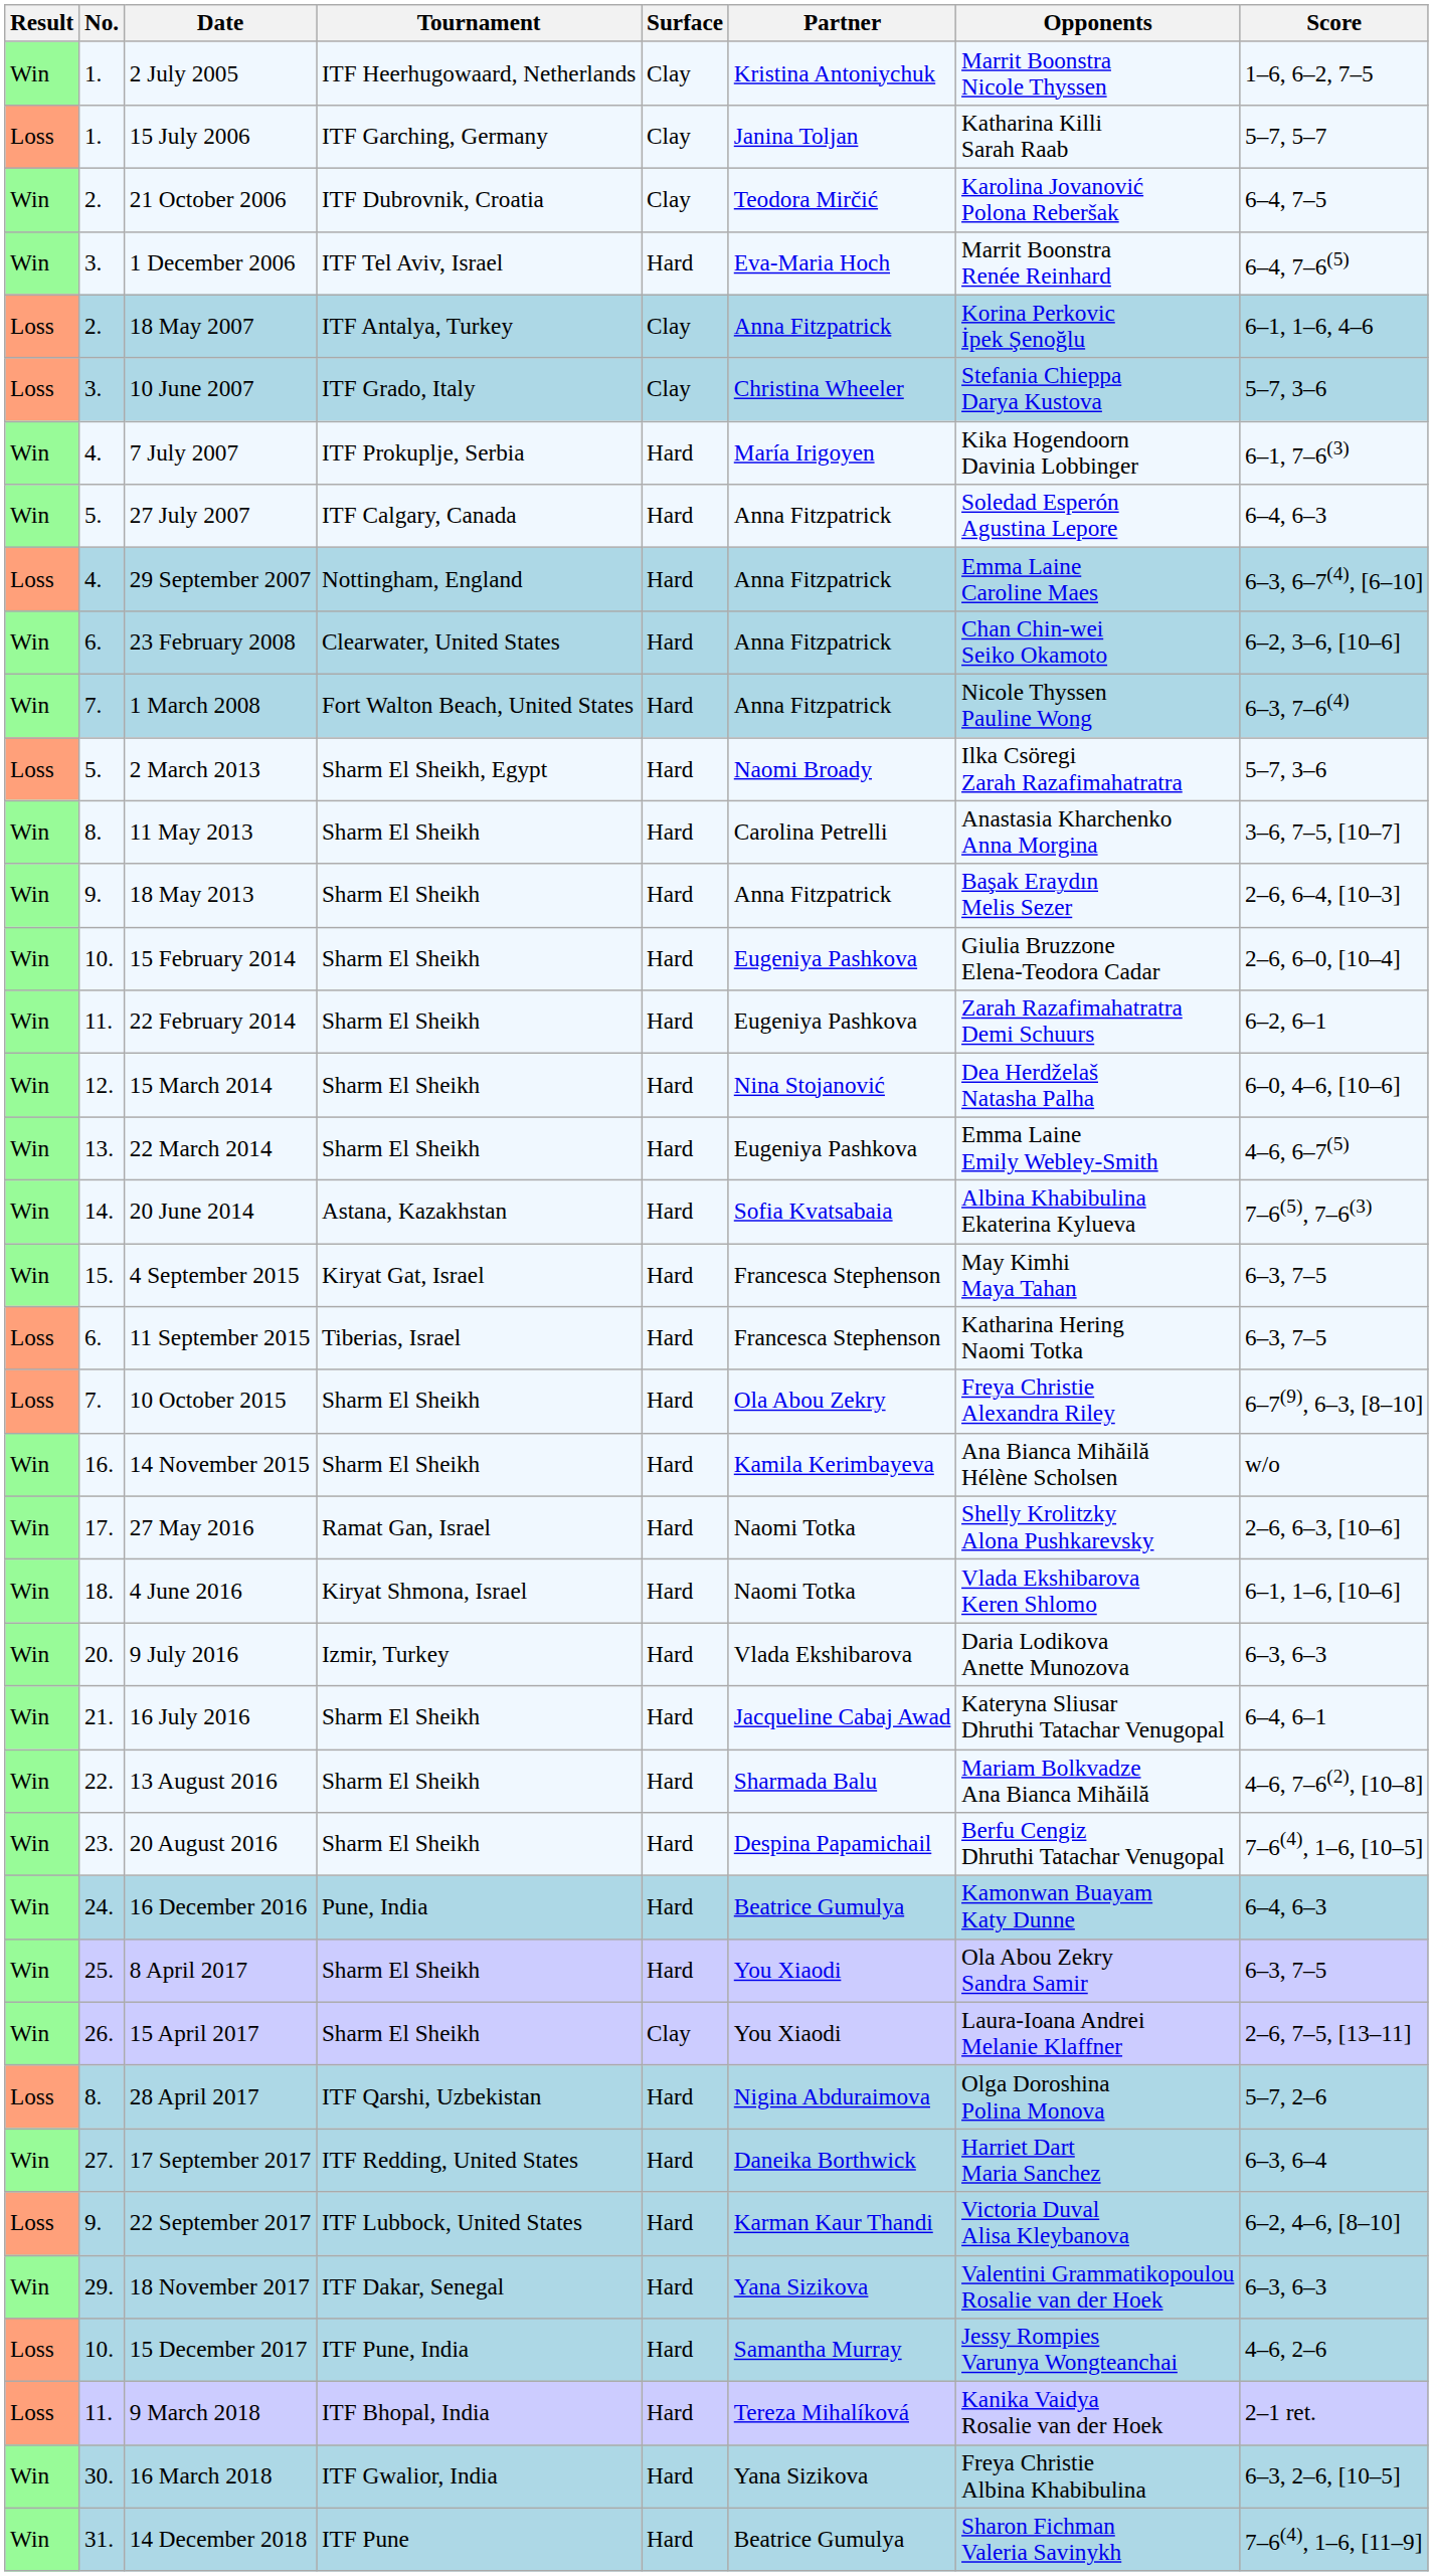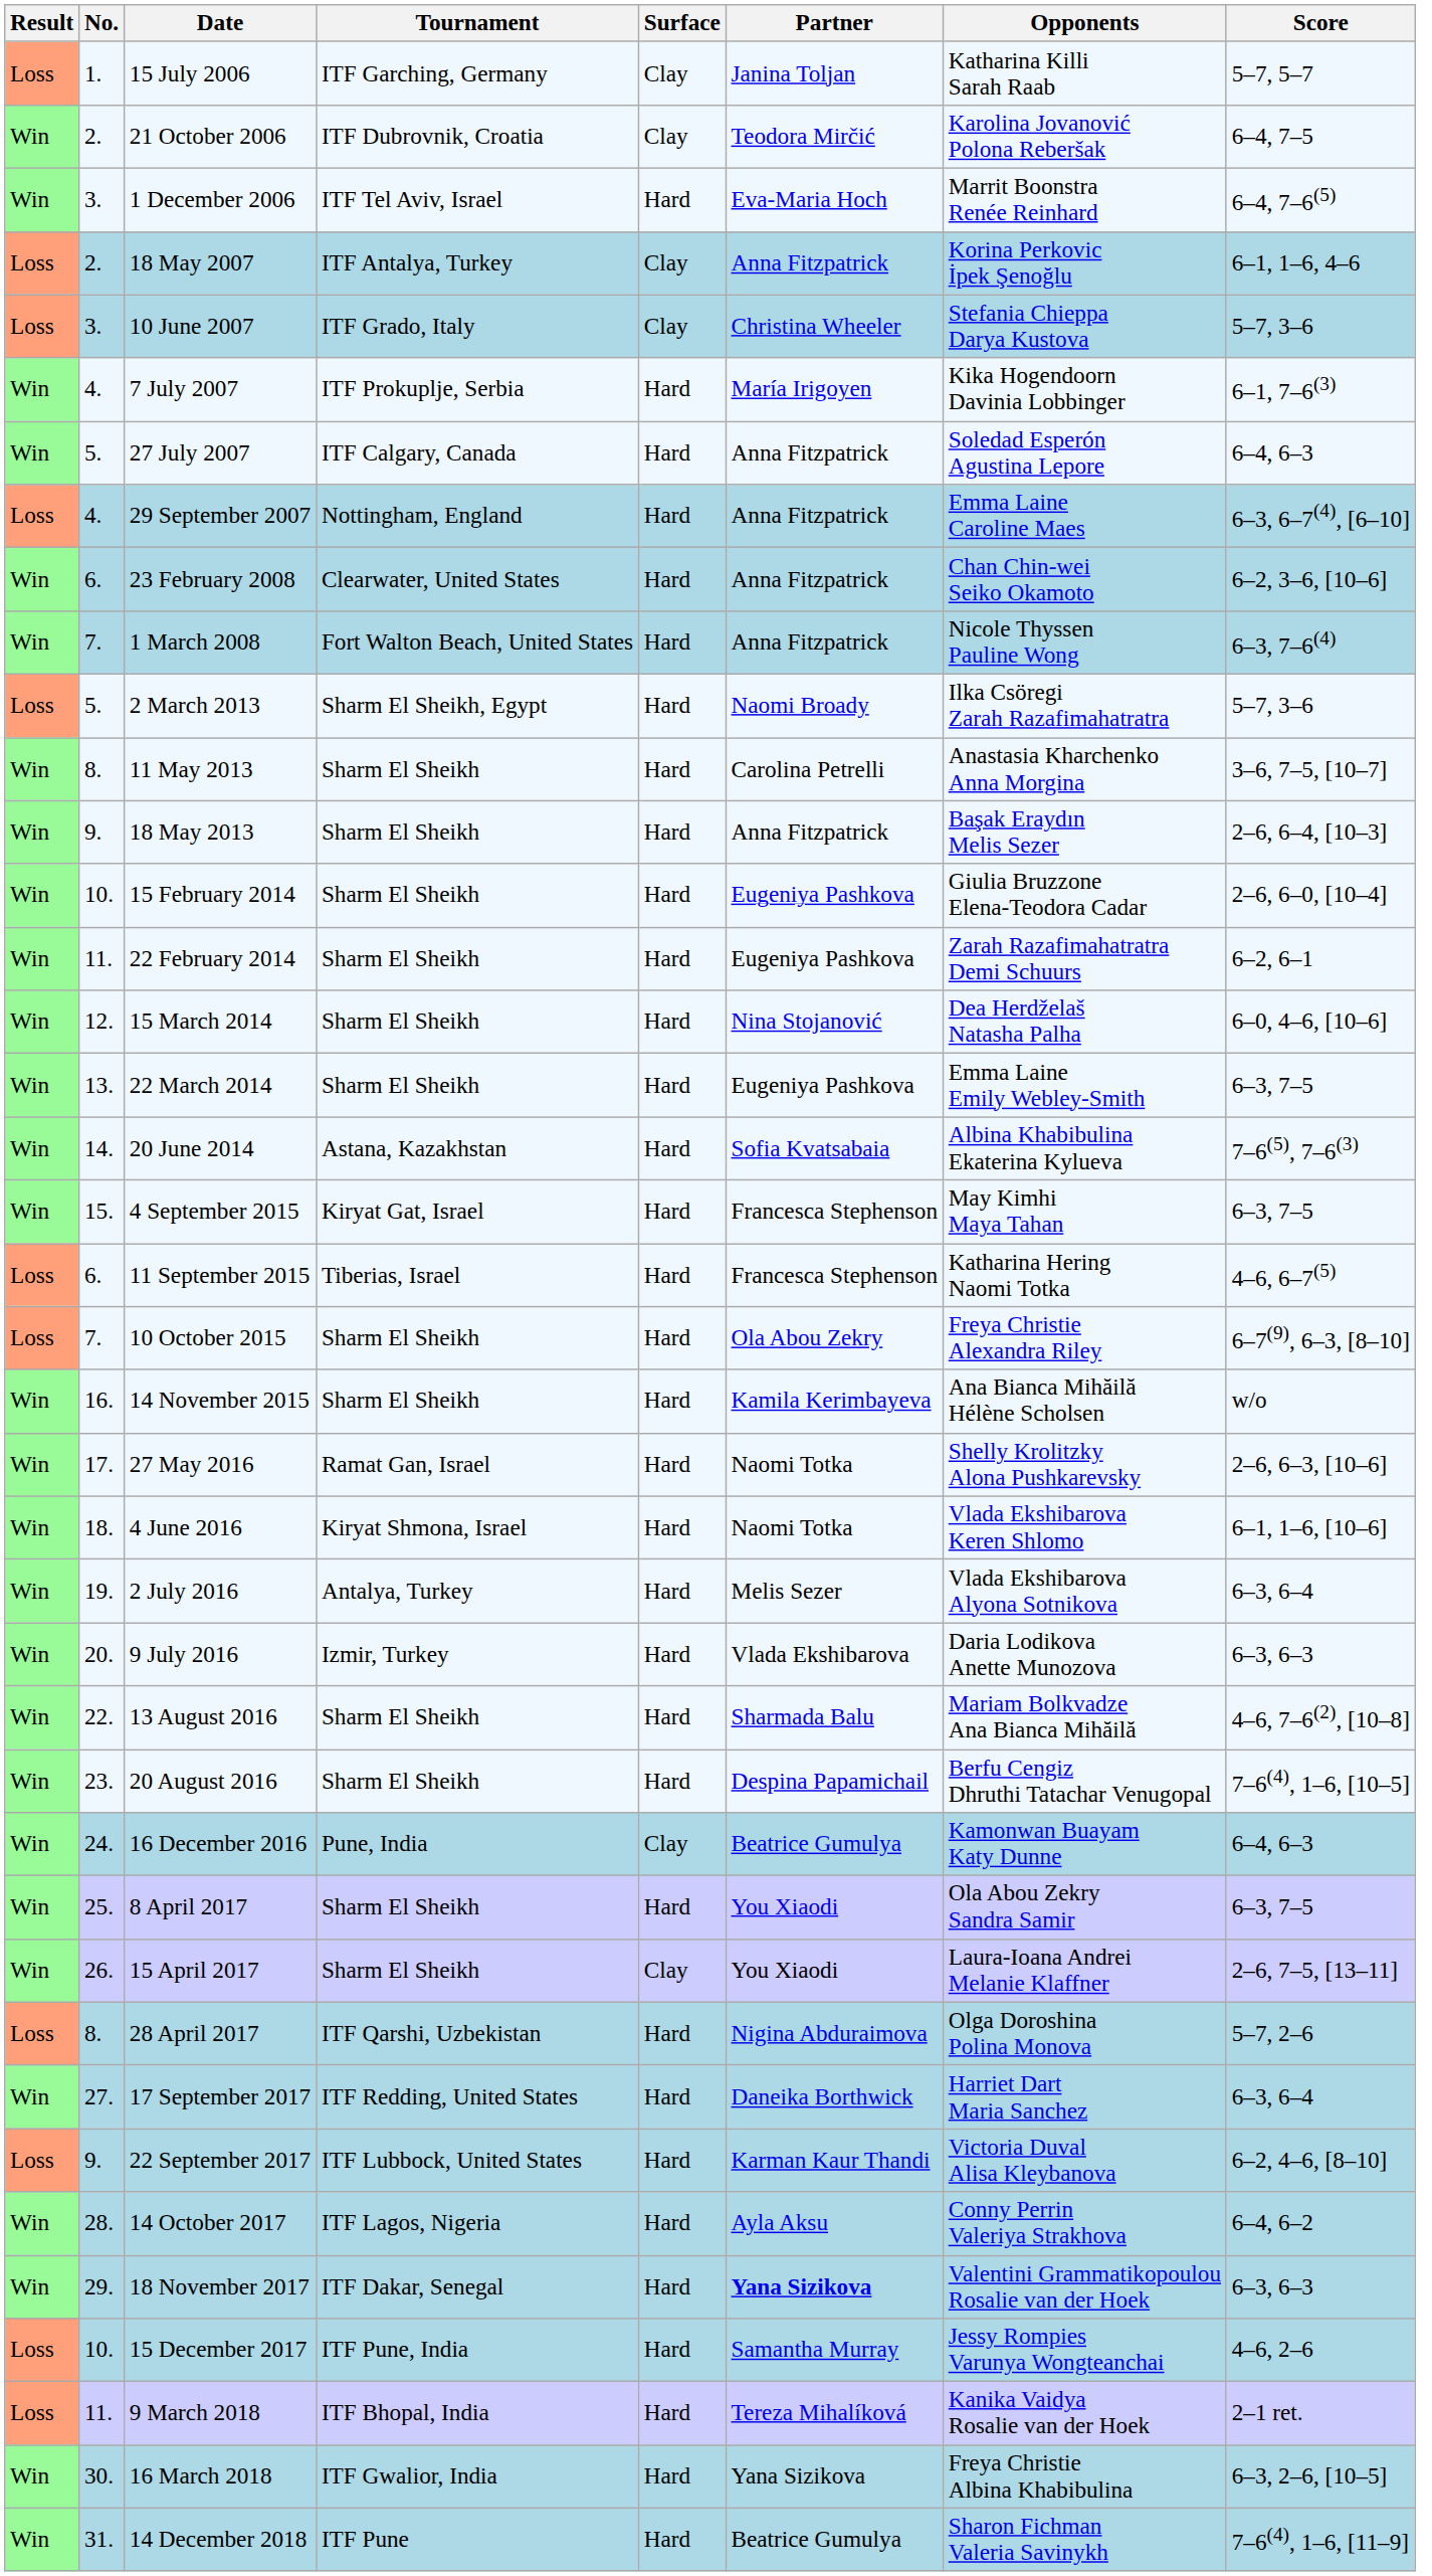- row: Win | 1. | 2 July 2005 | ITF Heerhugowaard, Netherlands | Clay | Kristina Antoniychuk | Marrit Boonstra Nicole Thyssen | 1–6, 6–2, 7–5
22 March 2014 | Score: 4–6, 6–7(5) -> 6–3, 7–5
11 September 2015 | Score: 6–3, 7–5 -> 4–6, 6–7(5)
+ row: Win | 19. | 2 July 2016 | Antalya, Turkey | Hard | Melis Sezer | Vlada Ekshibarova Alyona Sotnikova | 6–3, 6–4
- row: Win | 21. | 16 July 2016 | Sharm El Sheikh | Hard | Jacqueline Cabaj Awad | Kateryna Sliusar Dhruthi Tatachar Venugopal | 6–4, 6–1
16 December 2016 | Surface: Hard -> Clay
+ row: Win | 28. | 14 October 2017 | ITF Lagos, Nigeria | Hard | Ayla Aksu | Conny Perrin Valeriya Strakhova | 6–4, 6–2
18 November 2017 | Partner: normal -> bold
